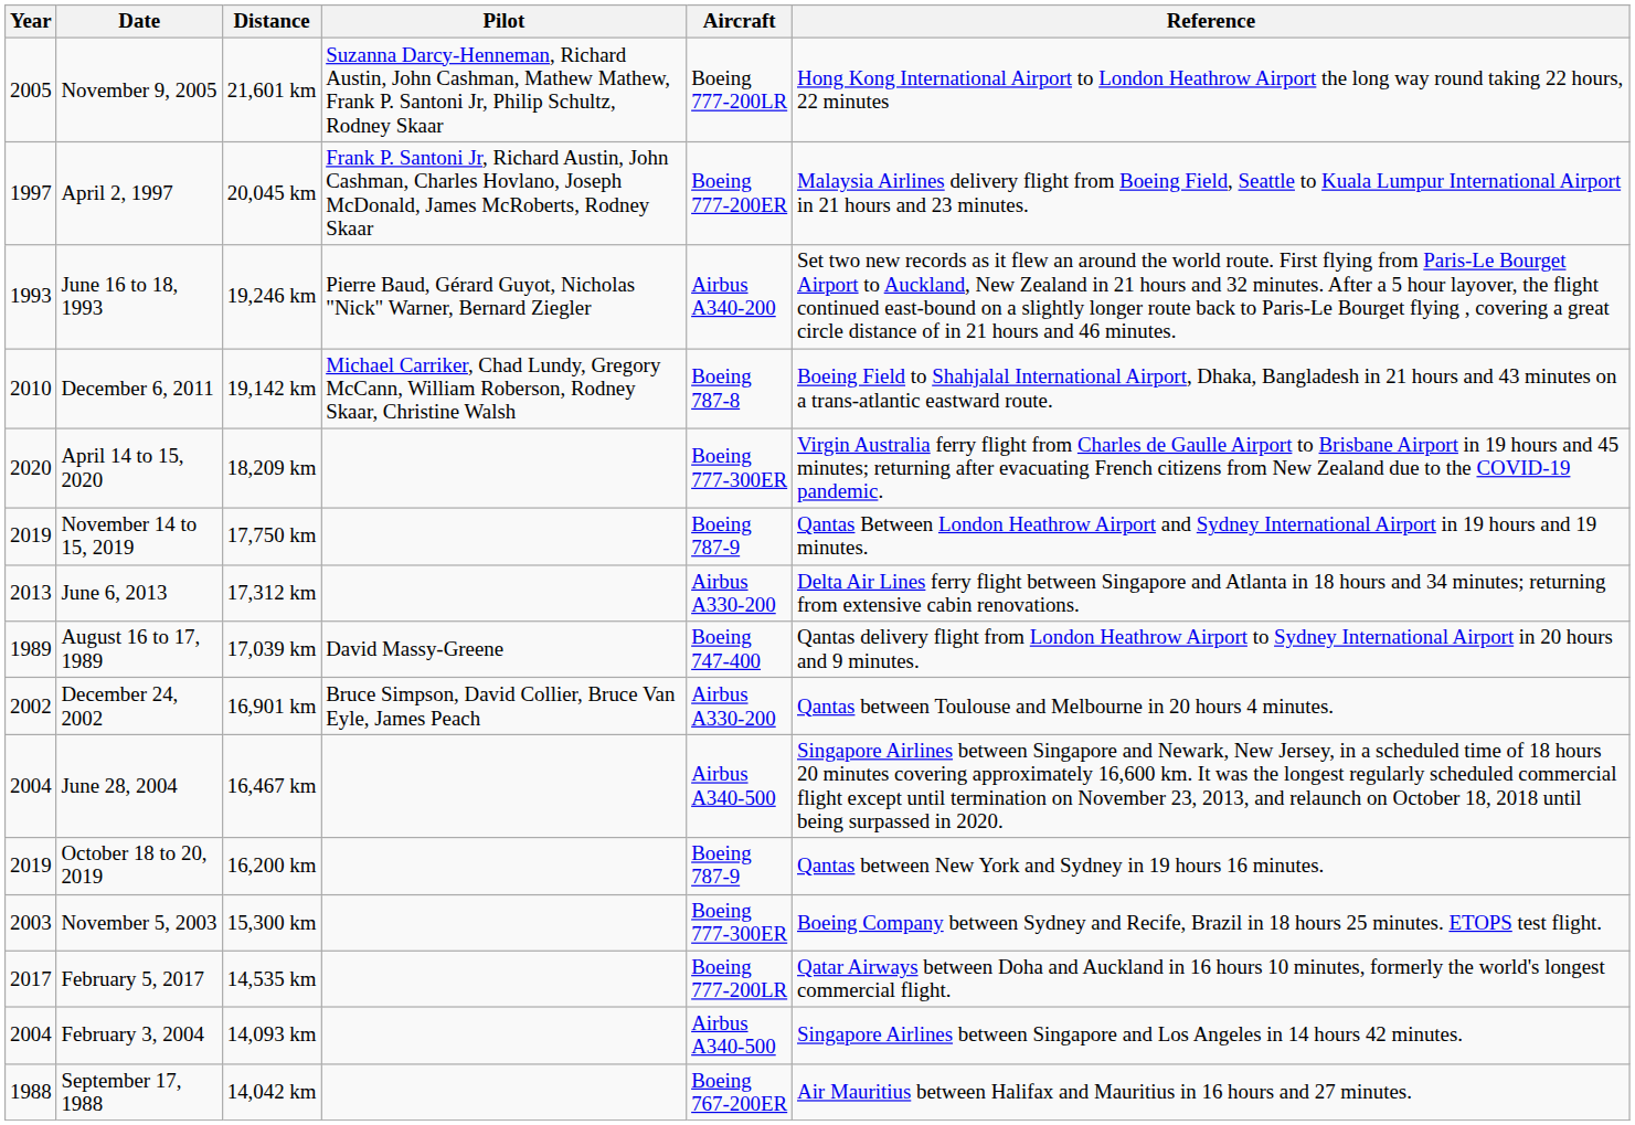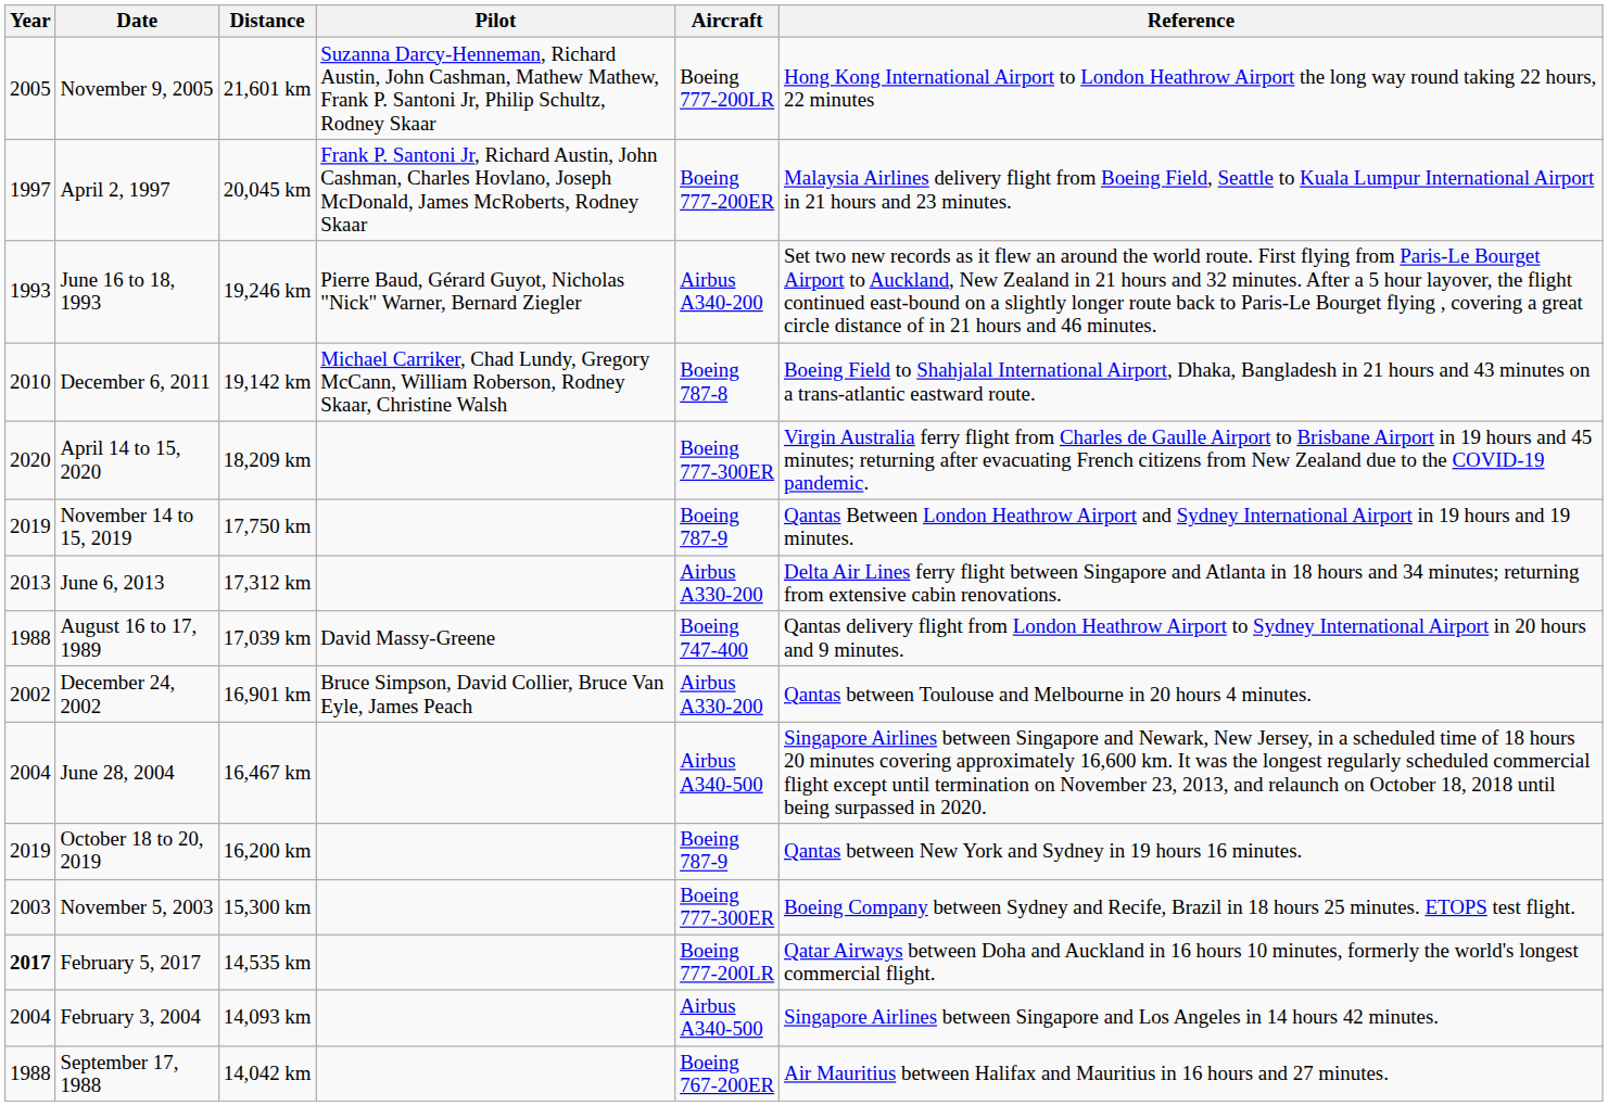August 16 to 17, 1989 | Year: 1989 -> 1988
February 5, 2017 | Year: normal -> bold
